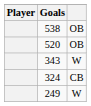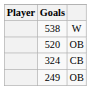538 | column 3: OB -> W
- row: 343 | W
249 | column 3: W -> OB
